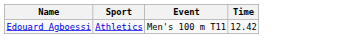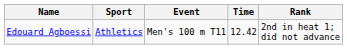+ column: Rank | 2nd in heat 1; did not advance
